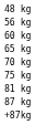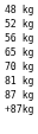+ row: 52 kg
- row: 60 kg
- row: 75 kg
